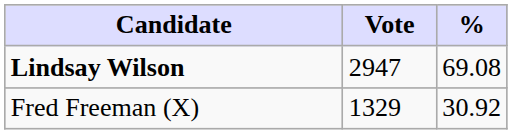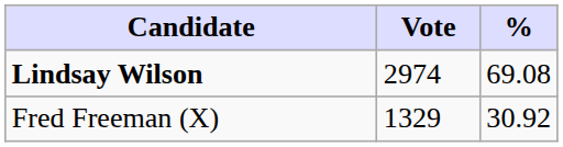Lindsay Wilson | Vote: 2947 -> 2974
